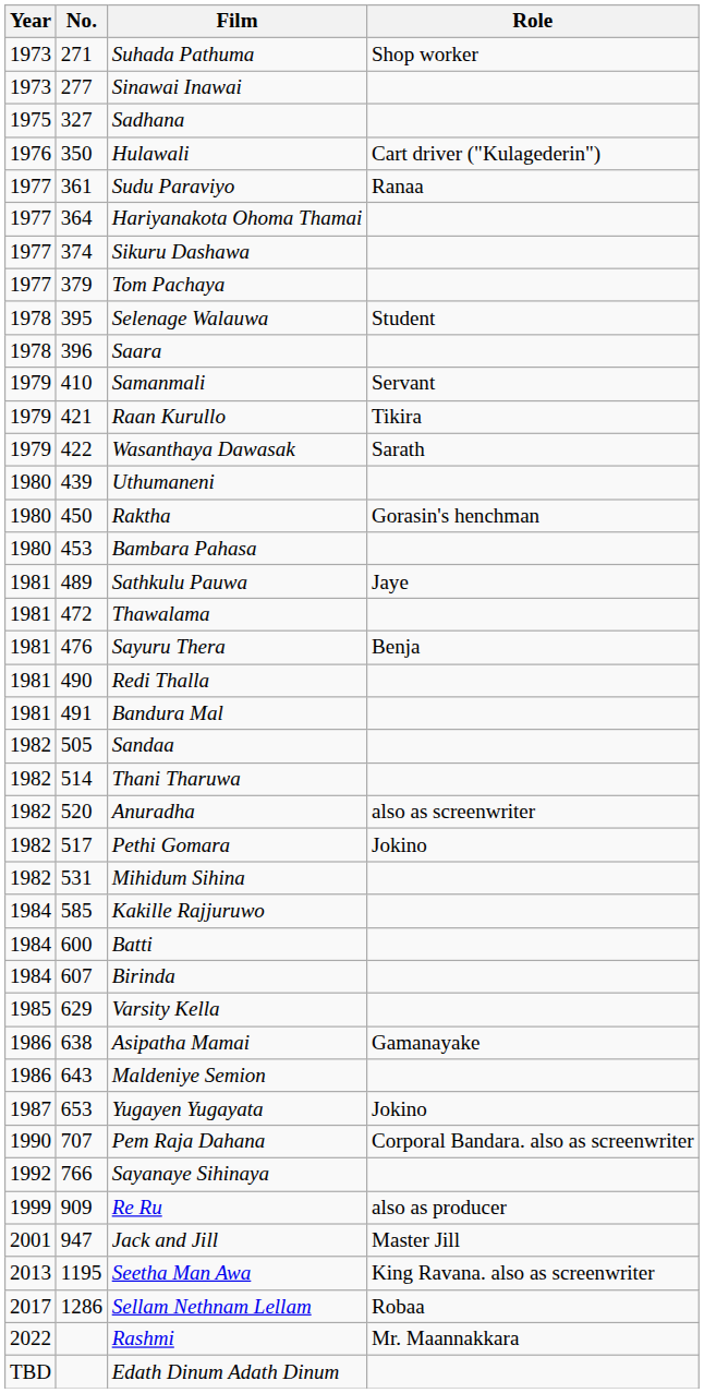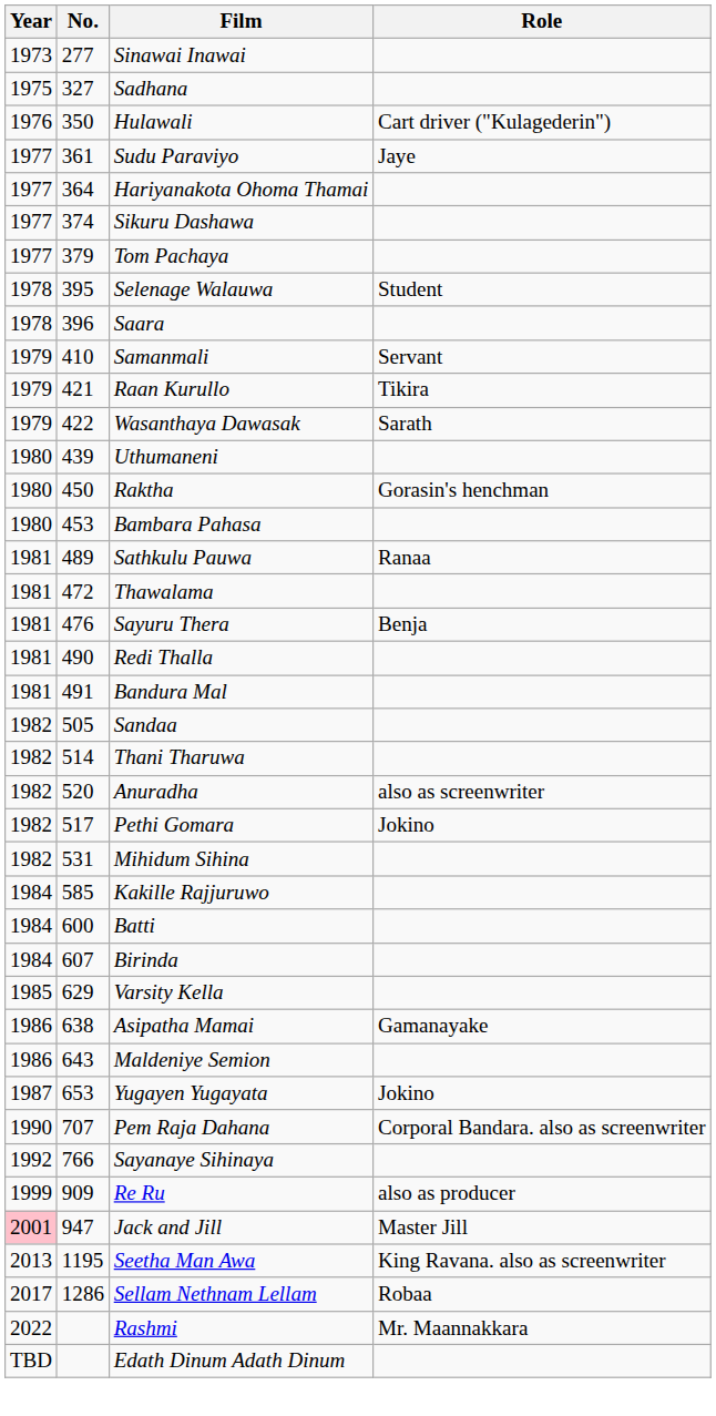- row: 1973 | 271 | Suhada Pathuma | Shop worker
Sudu Paraviyo | Role: Ranaa -> Jaye
Sathkulu Pauwa | Role: Jaye -> Ranaa
Jack and Jill | Year: no background -> pink background
